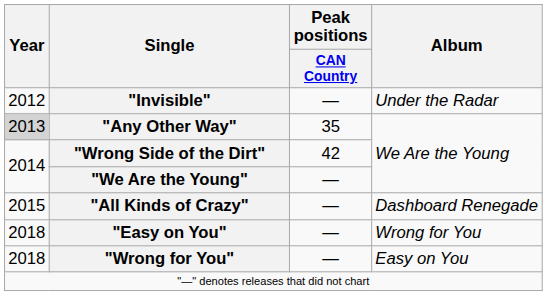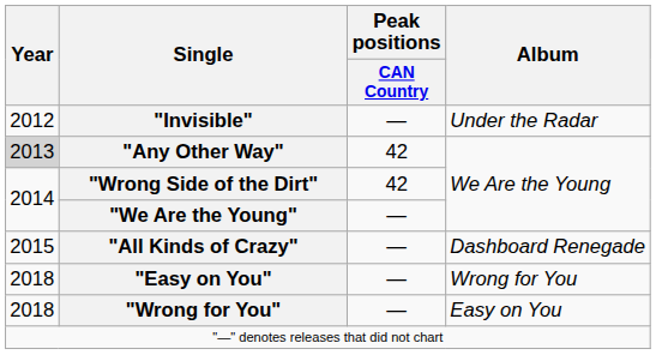"Any Other Way" | Peak positions / CAN Country: 35 -> 42
